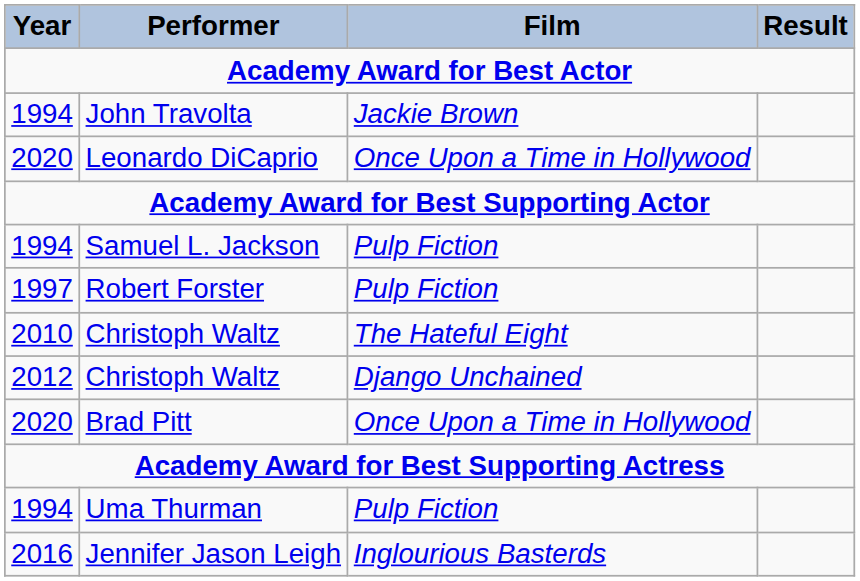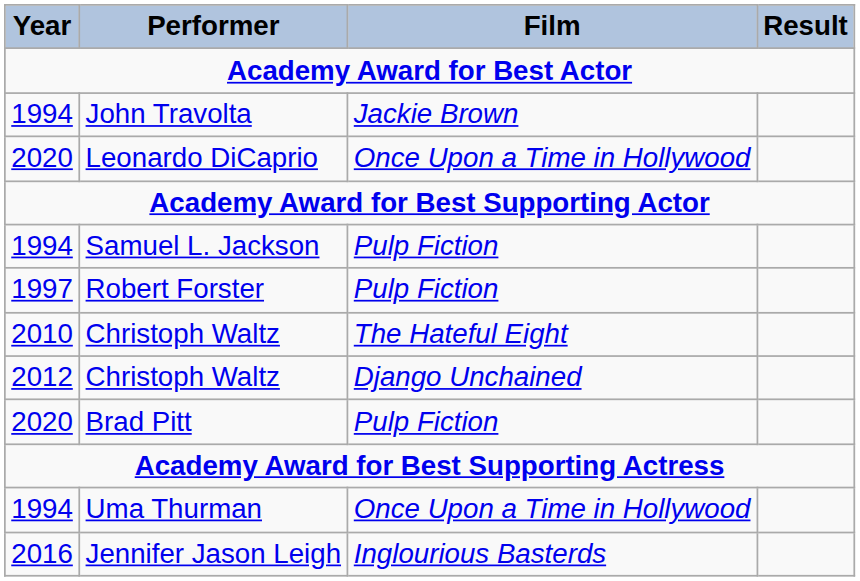Brad Pitt | Film: Once Upon a Time in Hollywood -> Pulp Fiction
Uma Thurman | Film: Pulp Fiction -> Once Upon a Time in Hollywood
